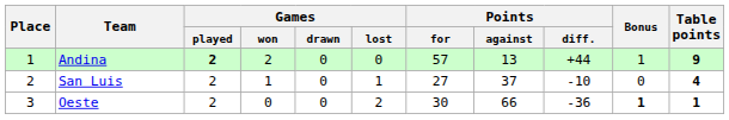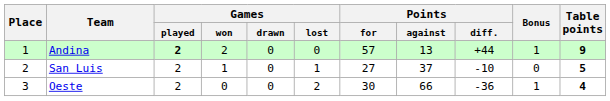San Luis | Table points: 4 -> 5
Oeste | Bonus: bold -> normal
Oeste | Table points: 1 -> 4
